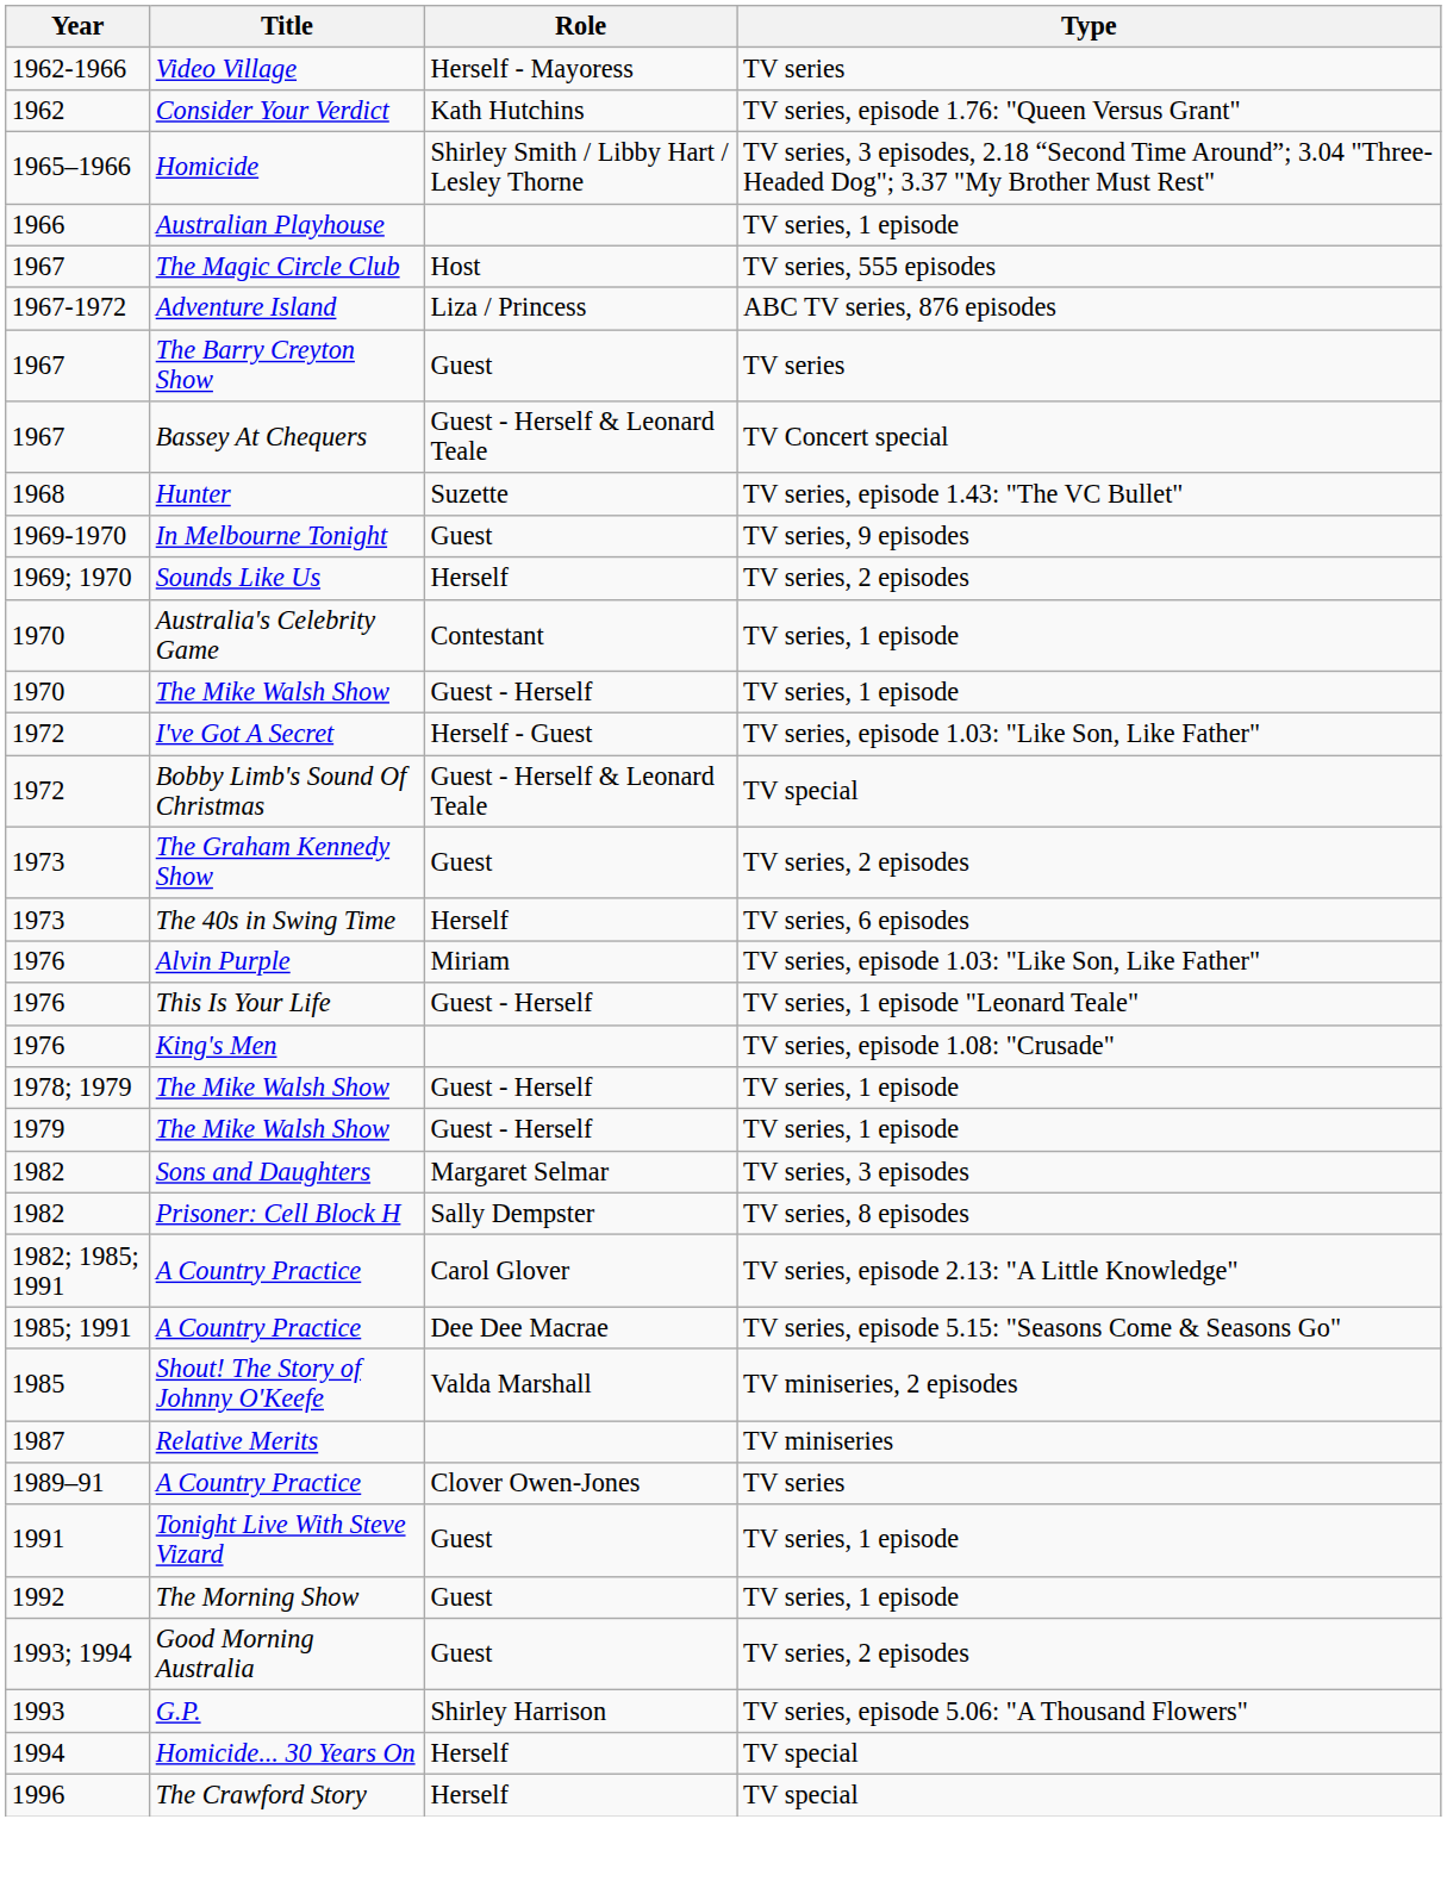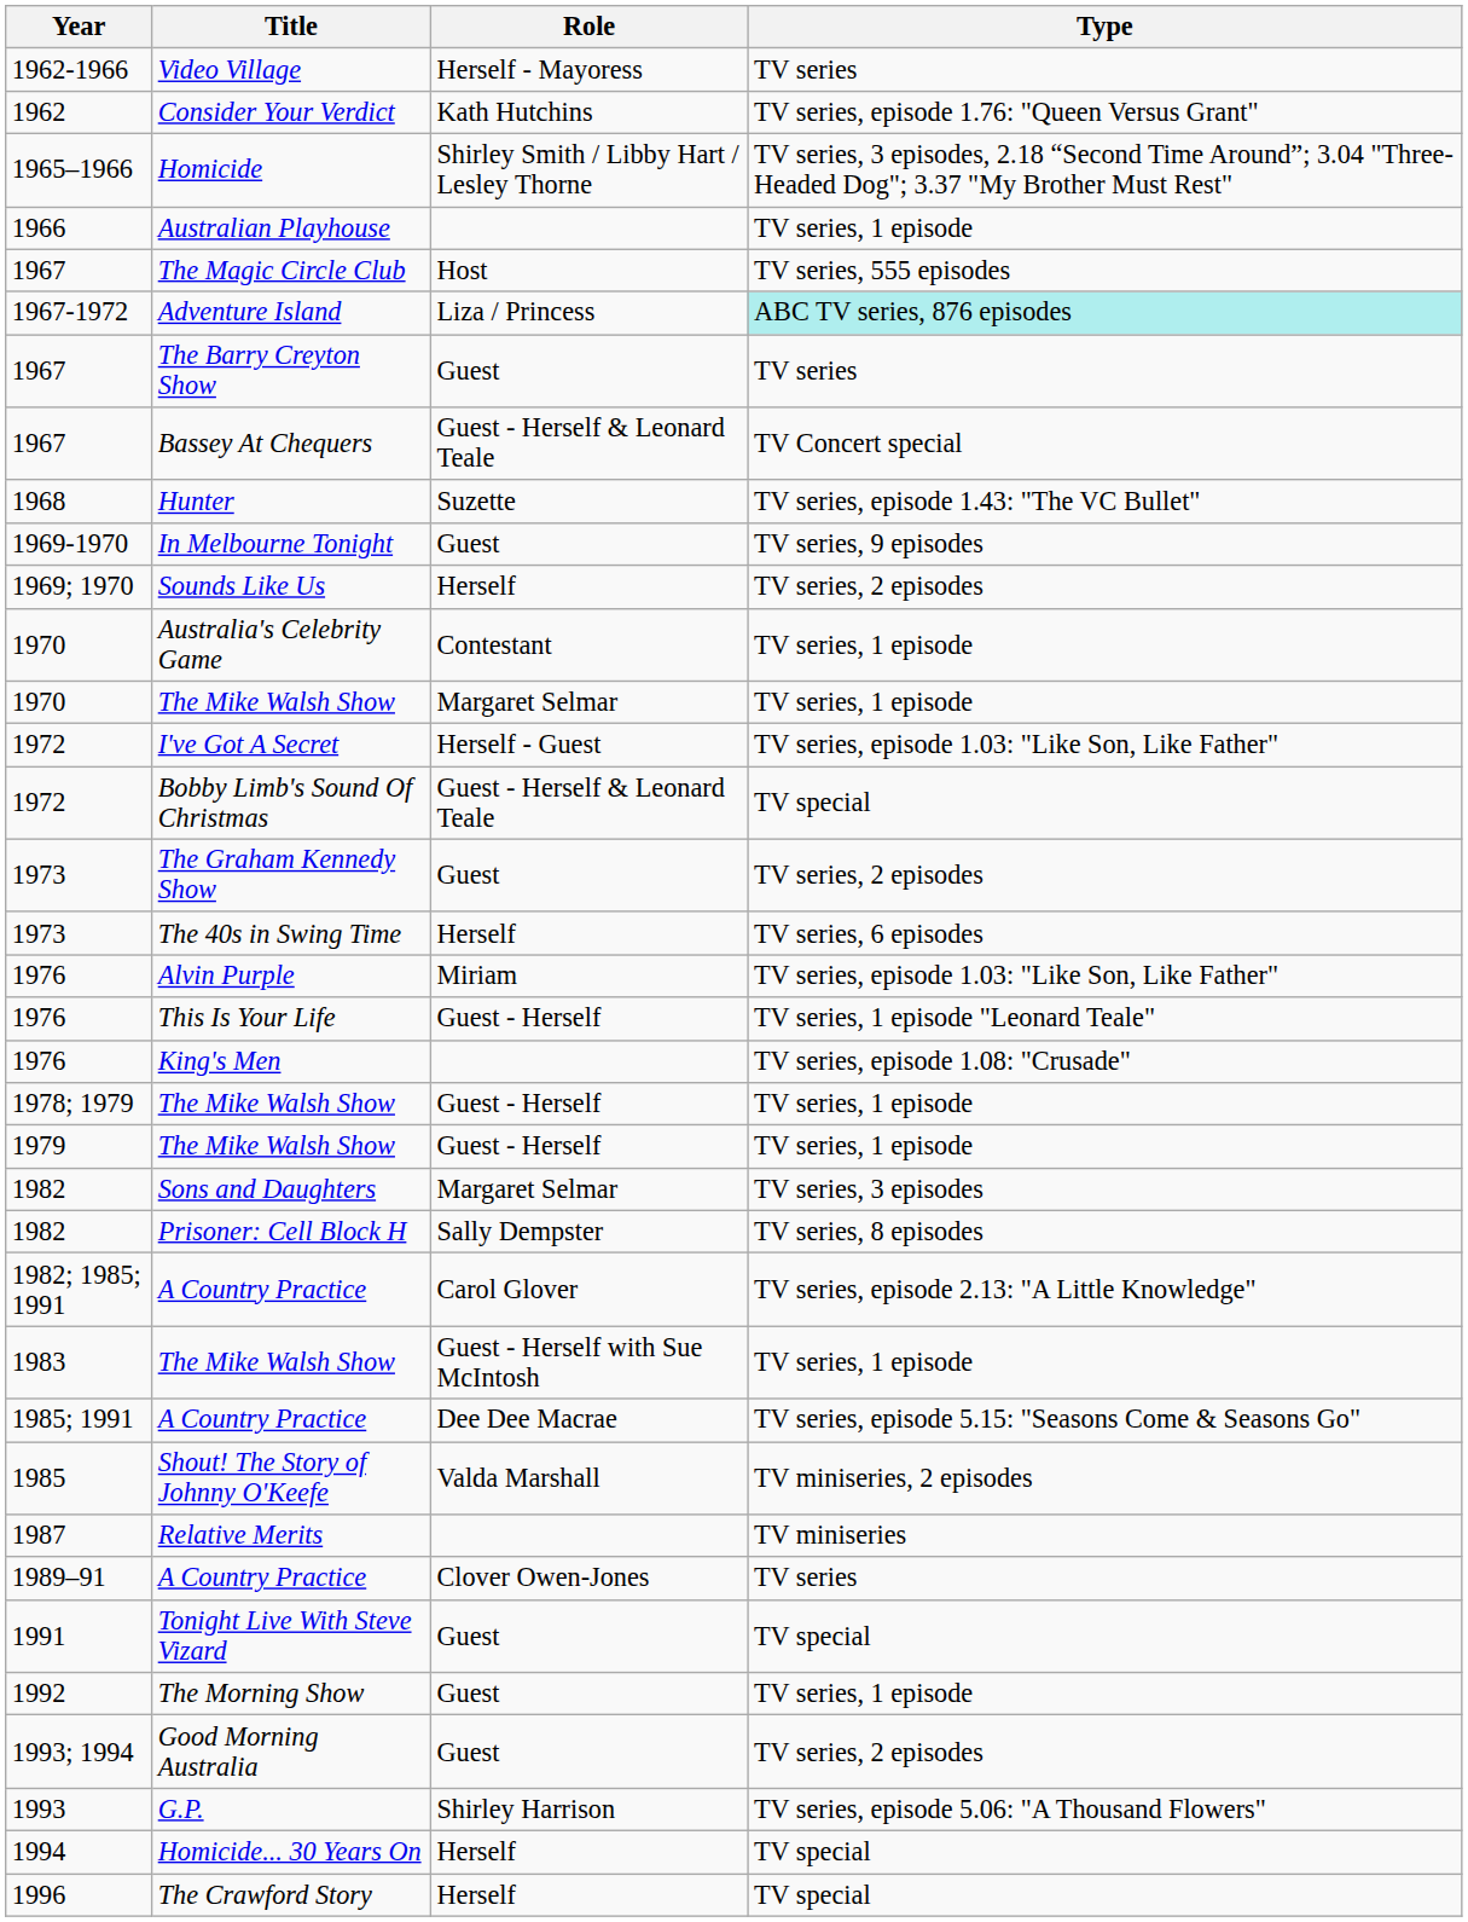Adventure Island | Type: no background -> paleturquoise background
1970 / The Mike Walsh Show | Role: Guest - Herself -> Margaret Selmar
+ row: 1983 | The Mike Walsh Show | Guest - Herself with Sue McIntosh | TV series, 1 episode
Tonight Live With Steve Vizard | Type: TV series, 1 episode -> TV special
